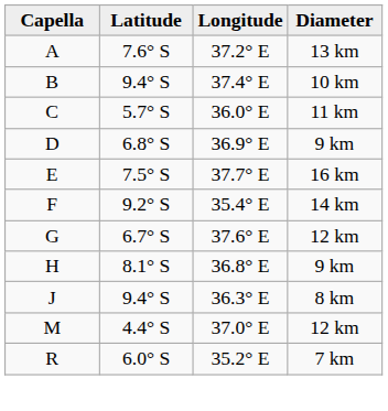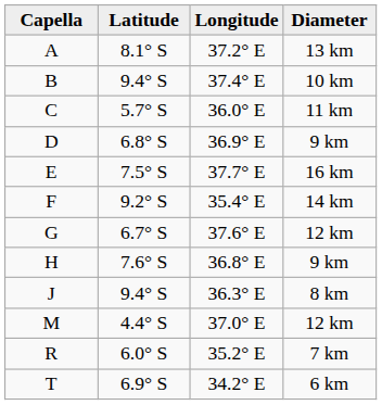A | Latitude: 7.6° S -> 8.1° S
H | Latitude: 8.1° S -> 7.6° S
+ row: T | 6.9° S | 34.2° E | 6 km
